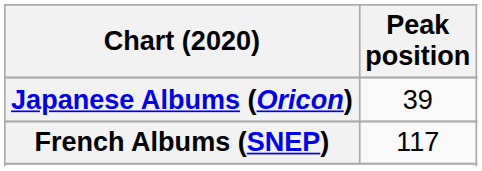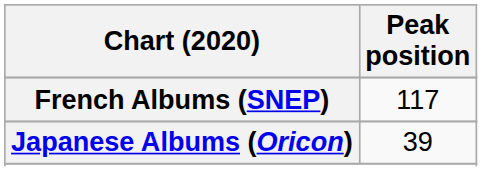rows swapped: French Albums (SNEP) <-> Japanese Albums (Oricon)
